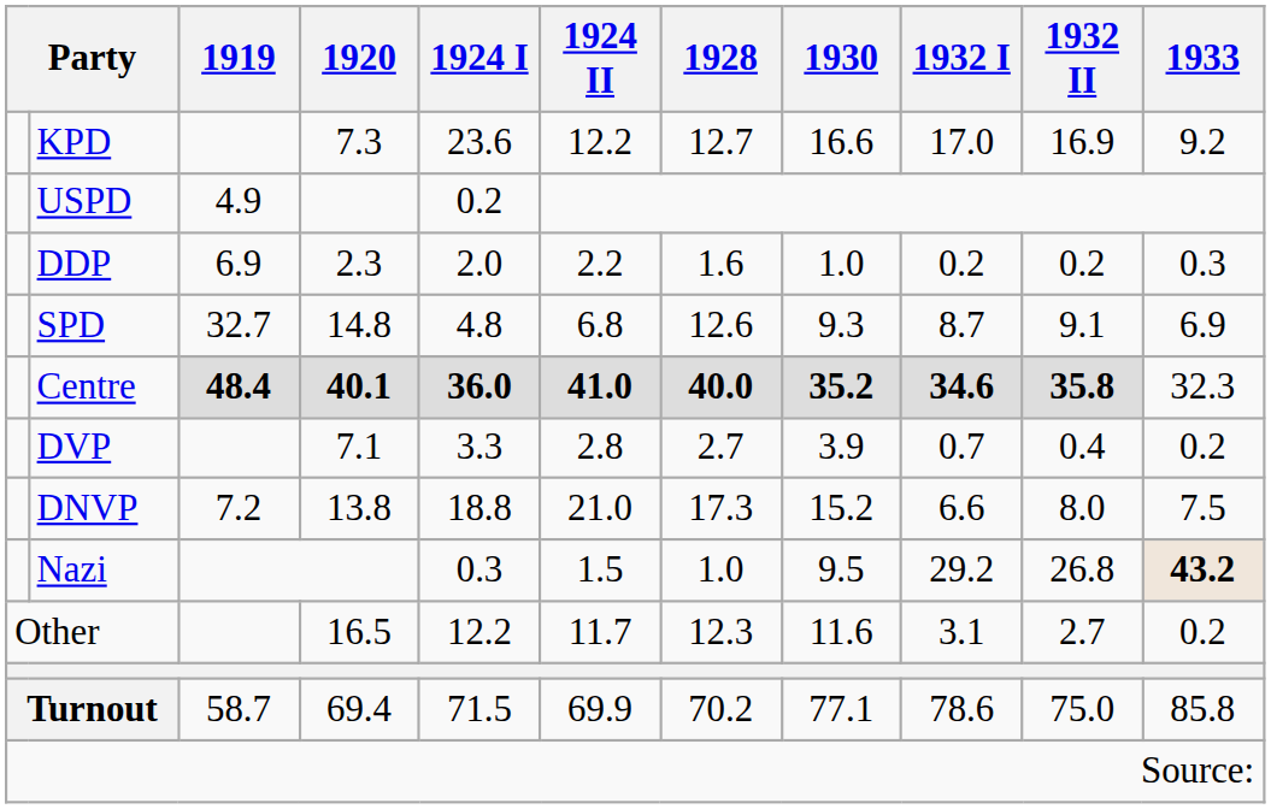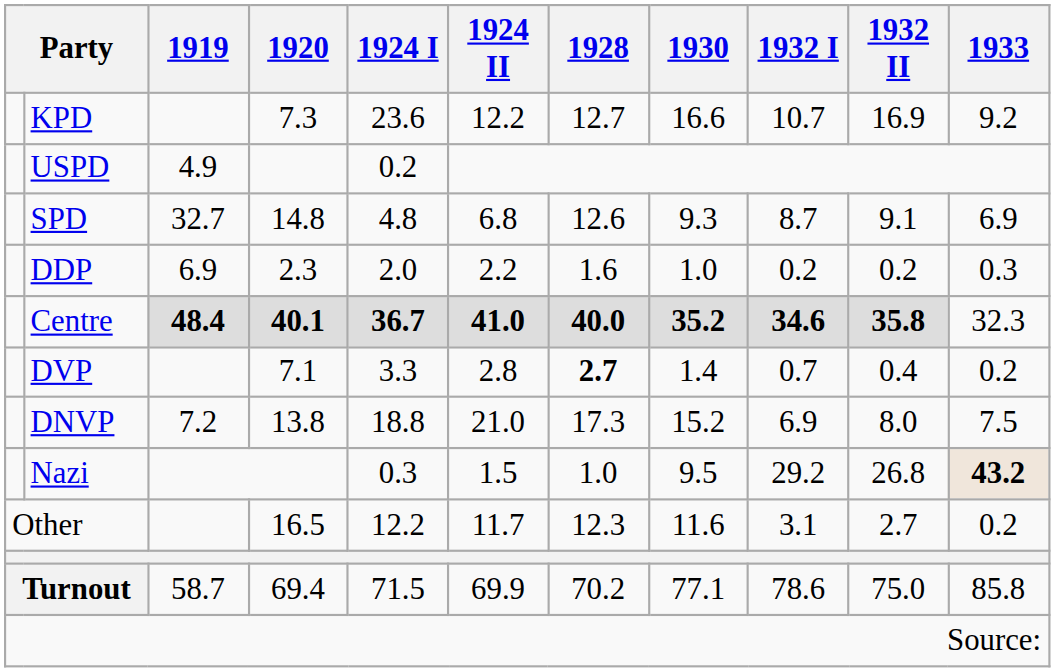KPD | 1932 I: 17.0 -> 10.7
rows swapped: SPD <-> DDP
Centre | 1924 I: 36.0 -> 36.7
DVP | 1928: normal -> bold
DVP | 1930: 3.9 -> 1.4
DNVP | 1932 I: 6.6 -> 6.9
